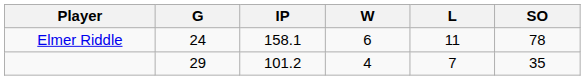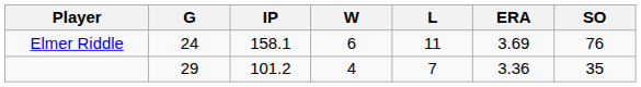+ column: ERA | 3.69 | 3.36
Elmer Riddle | SO: 78 -> 76
